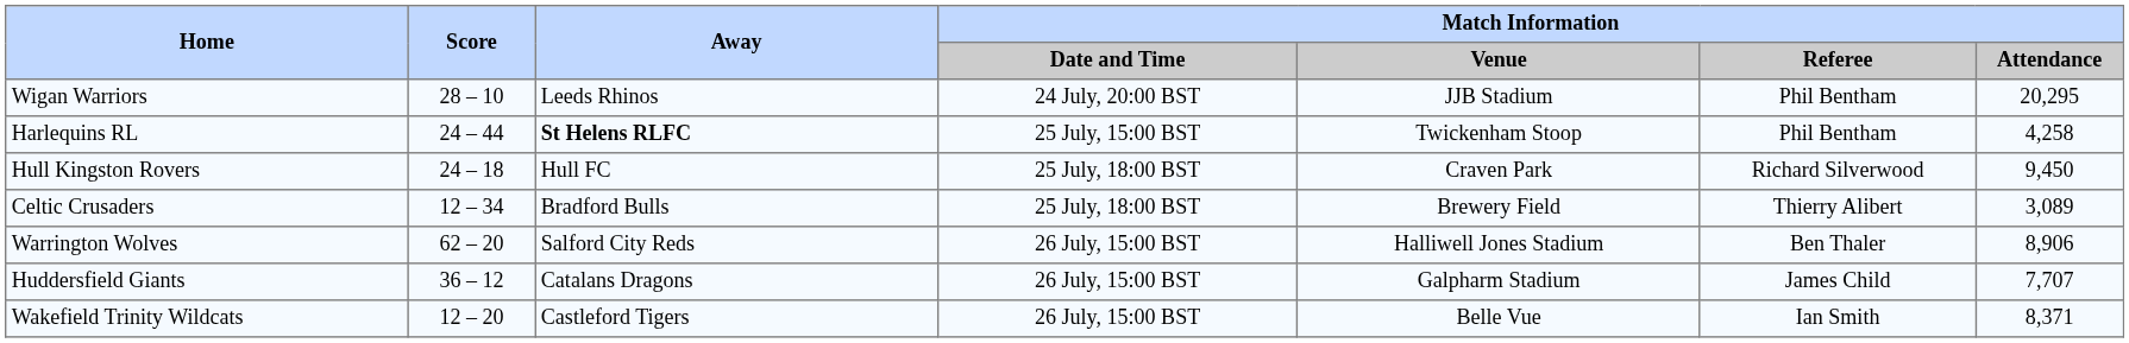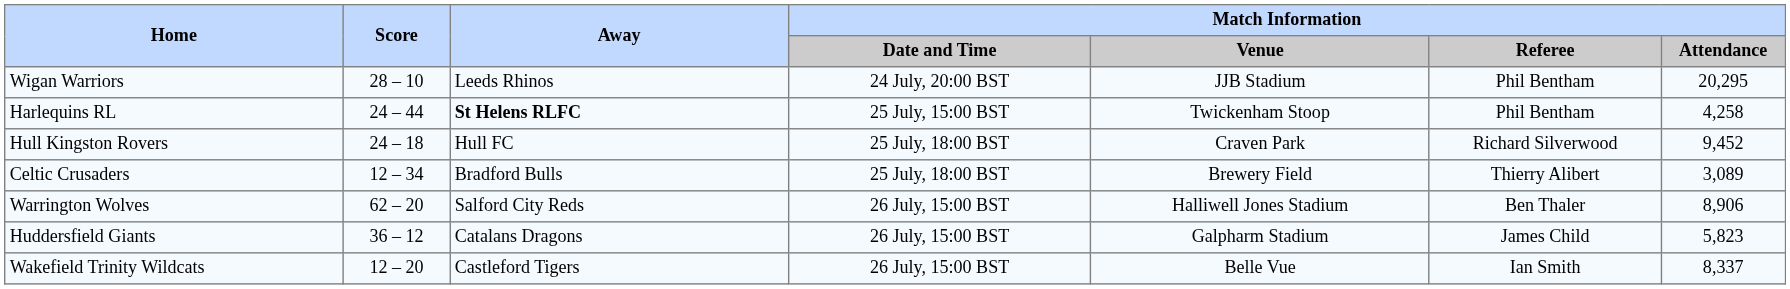Hull Kingston Rovers | Match Information / Attendance: 9,450 -> 9,452
Huddersfield Giants | Match Information / Attendance: 7,707 -> 5,823
Wakefield Trinity Wildcats | Match Information / Attendance: 8,371 -> 8,337
